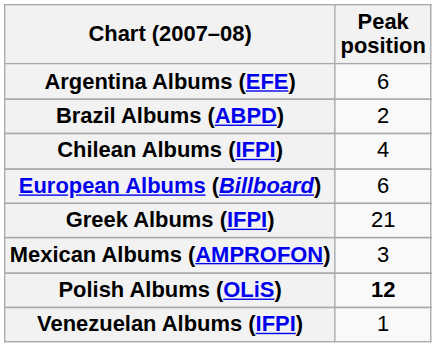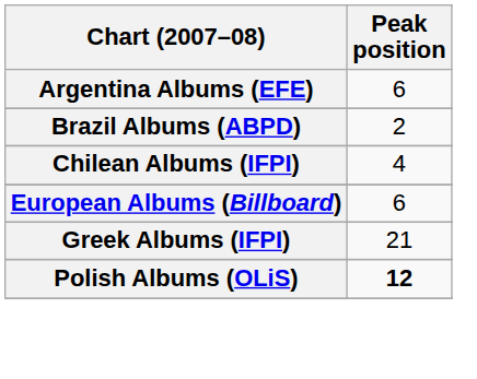- row: Mexican Albums (AMPROFON) | 3
- row: Venezuelan Albums (IFPI) | 1
